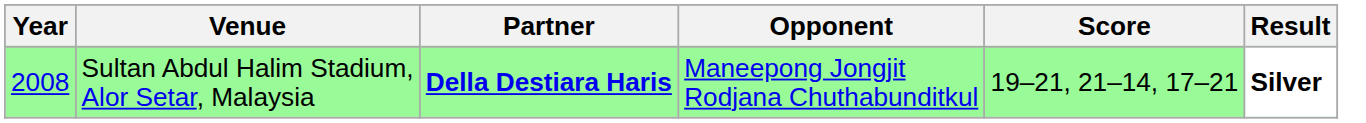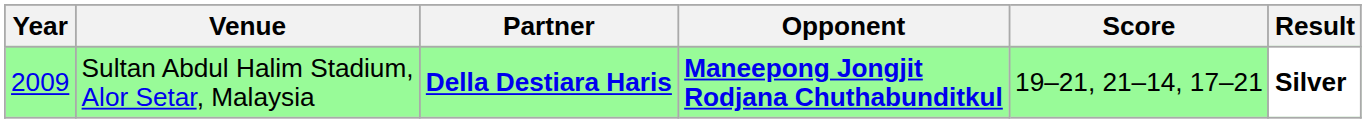Sultan Abdul Halim Stadium, Alor Setar, Malaysia | Year: 2008 -> 2009
Sultan Abdul Halim Stadium, Alor Setar, Malaysia | Opponent: normal -> bold
